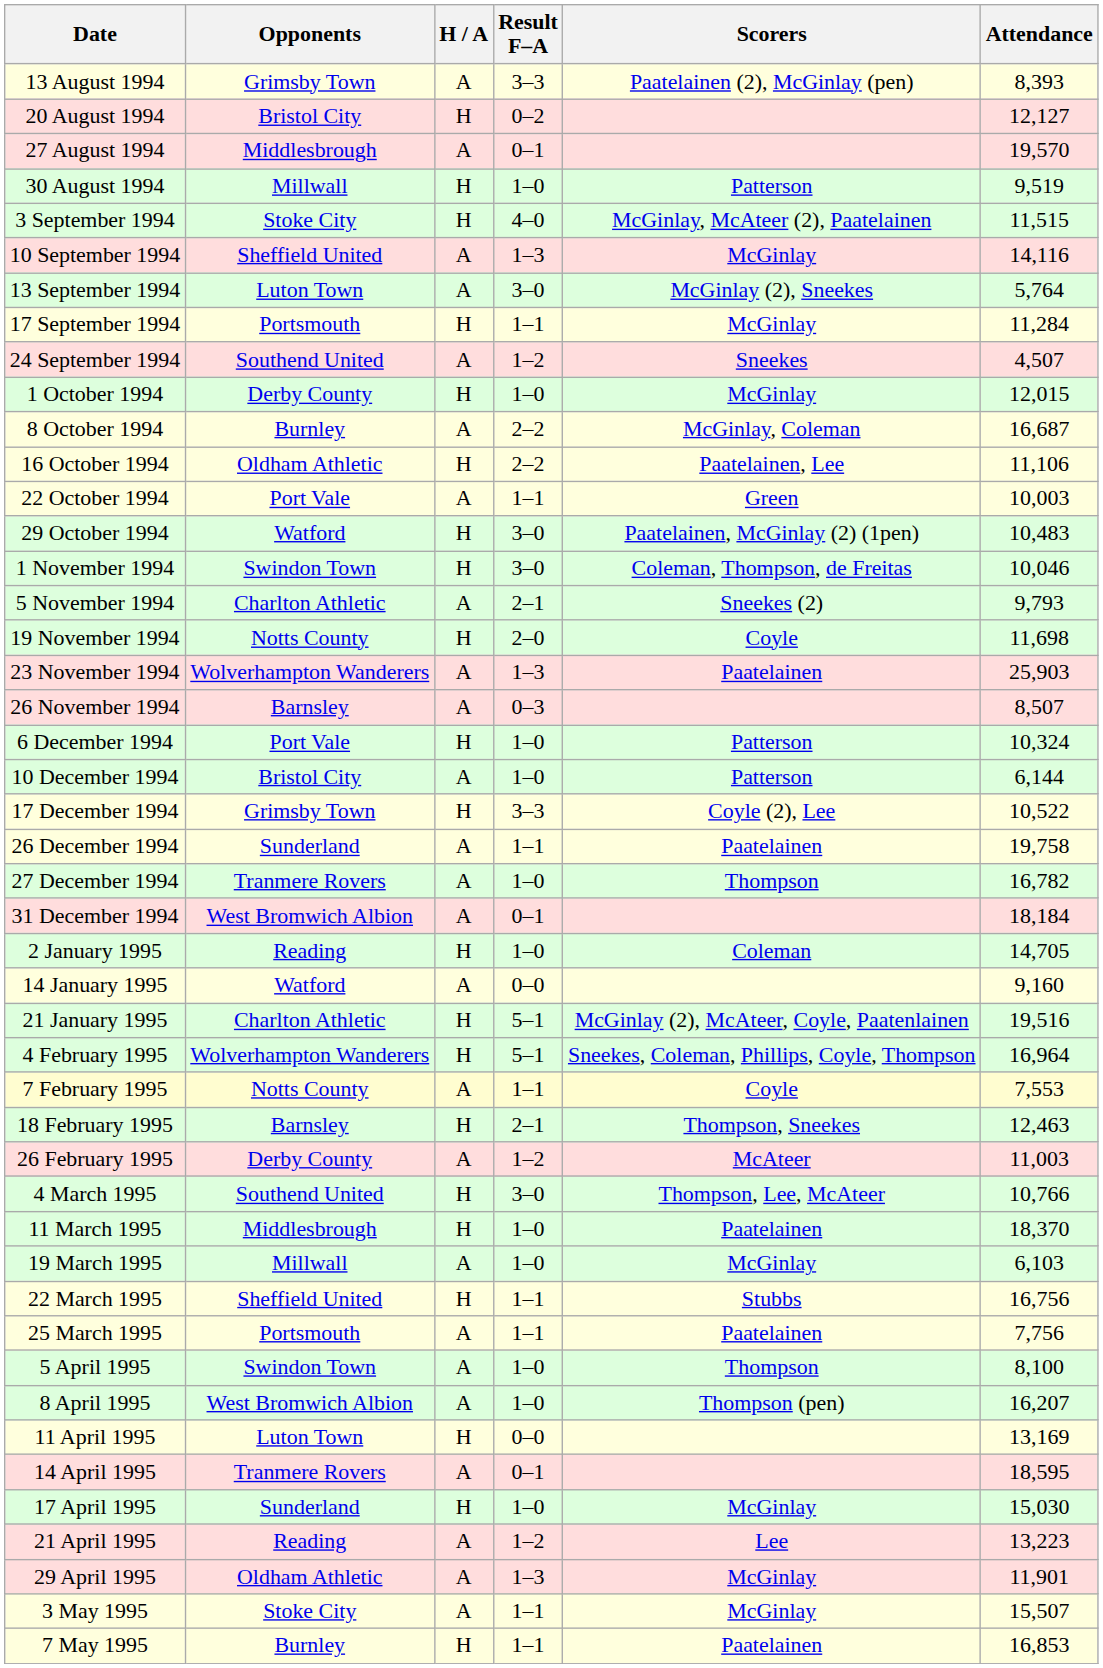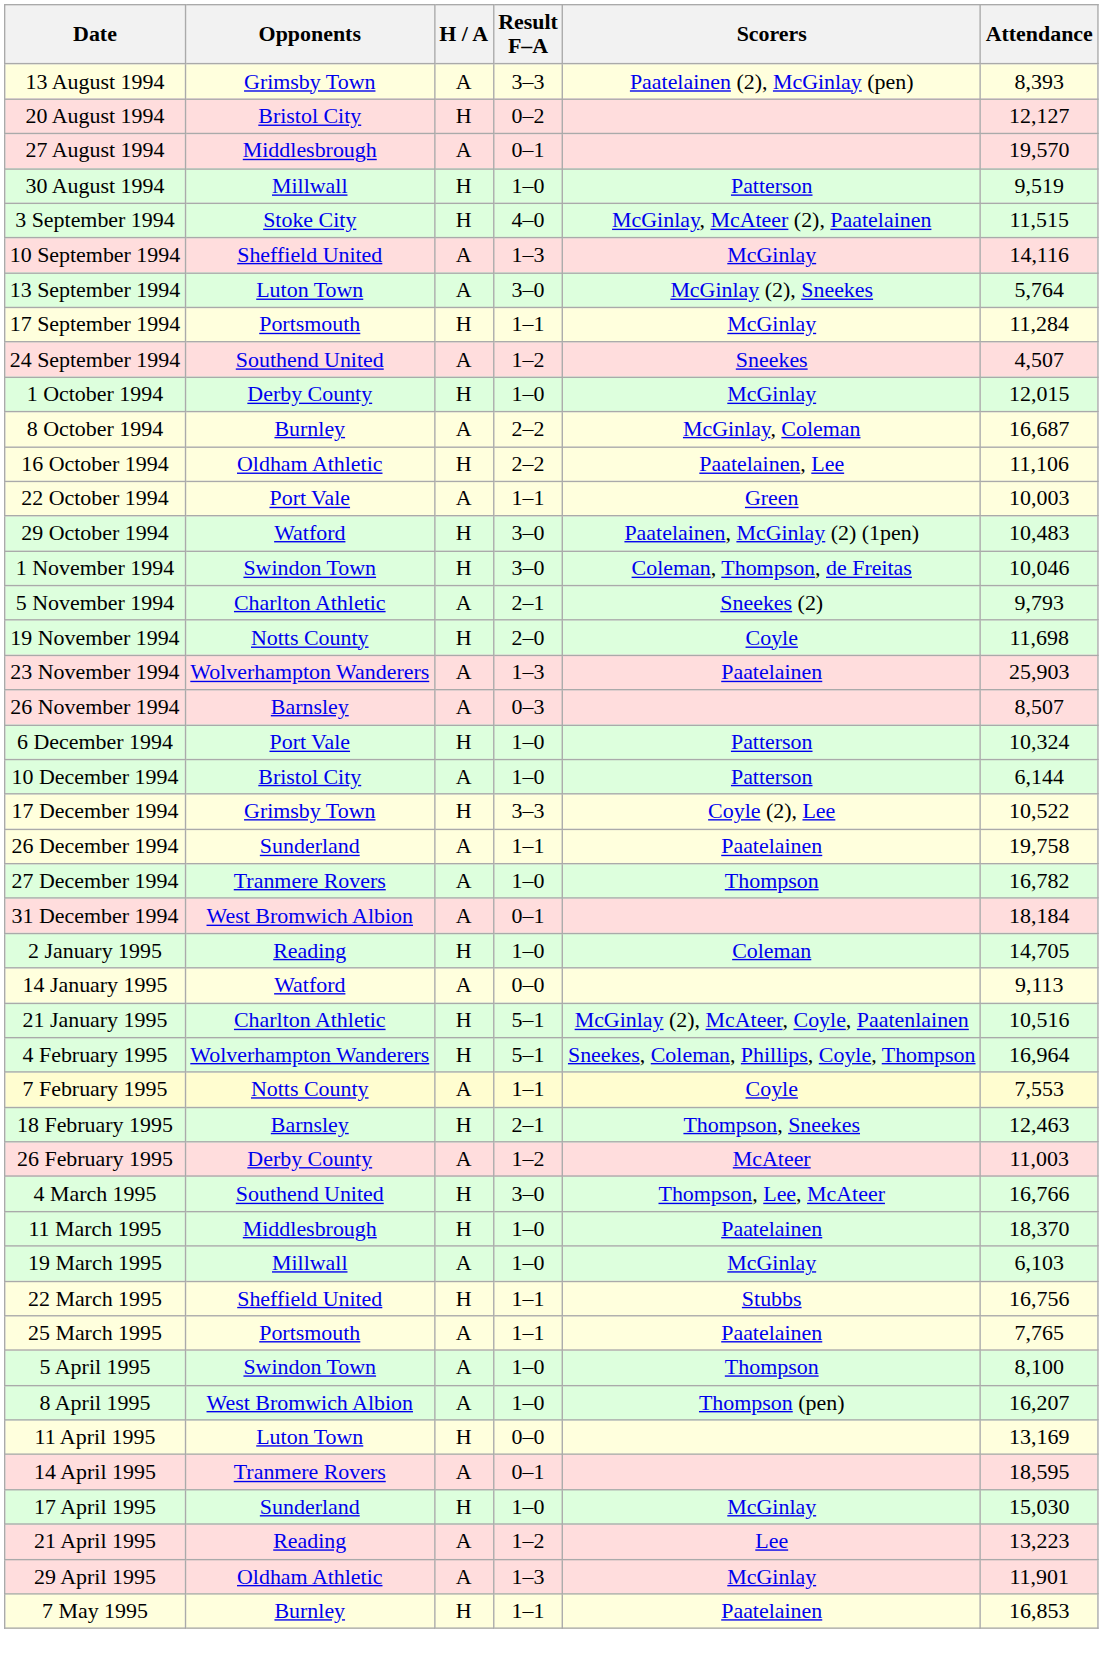14 January 1995 | Attendance: 9,160 -> 9,113
21 January 1995 | Attendance: 19,516 -> 10,516
4 March 1995 | Attendance: 10,766 -> 16,766
25 March 1995 | Attendance: 7,756 -> 7,765
- row: 3 May 1995 | Stoke City | A | 1–1 | McGinlay | 15,507
